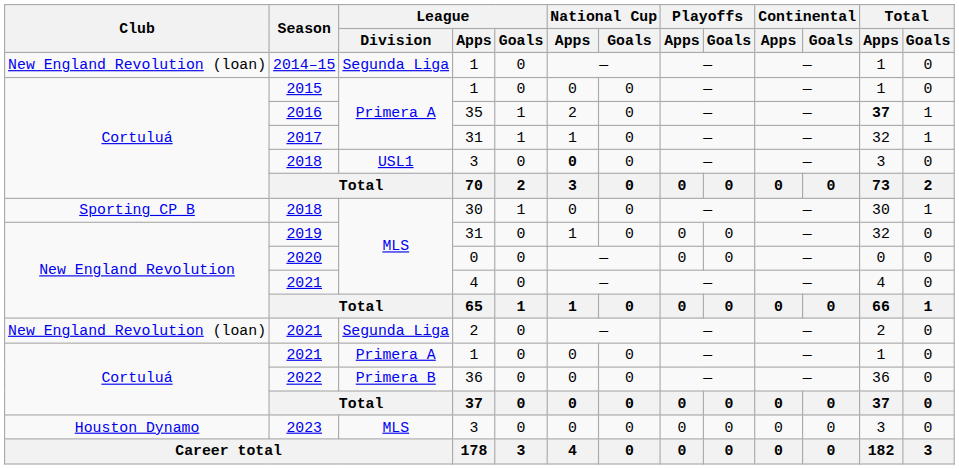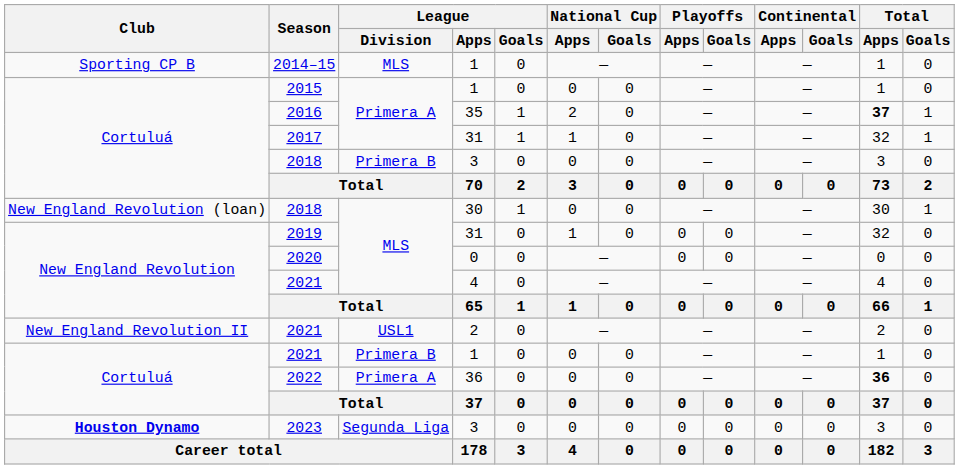2014–15 | Club: New England Revolution (loan) -> Sporting CP B
2014–15 | League / Division: Segunda Liga -> MLS
2018 / 3 | League / Division: USL1 -> Primera B
2018 / 3 | National Cup / Apps: bold -> normal
2018 / 30 | Club: Sporting CP B -> New England Revolution (loan)
2021 / 2 | Club: New England Revolution (loan) -> New England Revolution II
2021 / 2 | League / Division: Segunda Liga -> USL1
2021 / 1 | League / Division: Primera A -> Primera B
2022 | League / Division: Primera B -> Primera A
2022 | Total / Apps: normal -> bold
2023 | Club: normal -> bold
2023 | League / Division: MLS -> Segunda Liga
